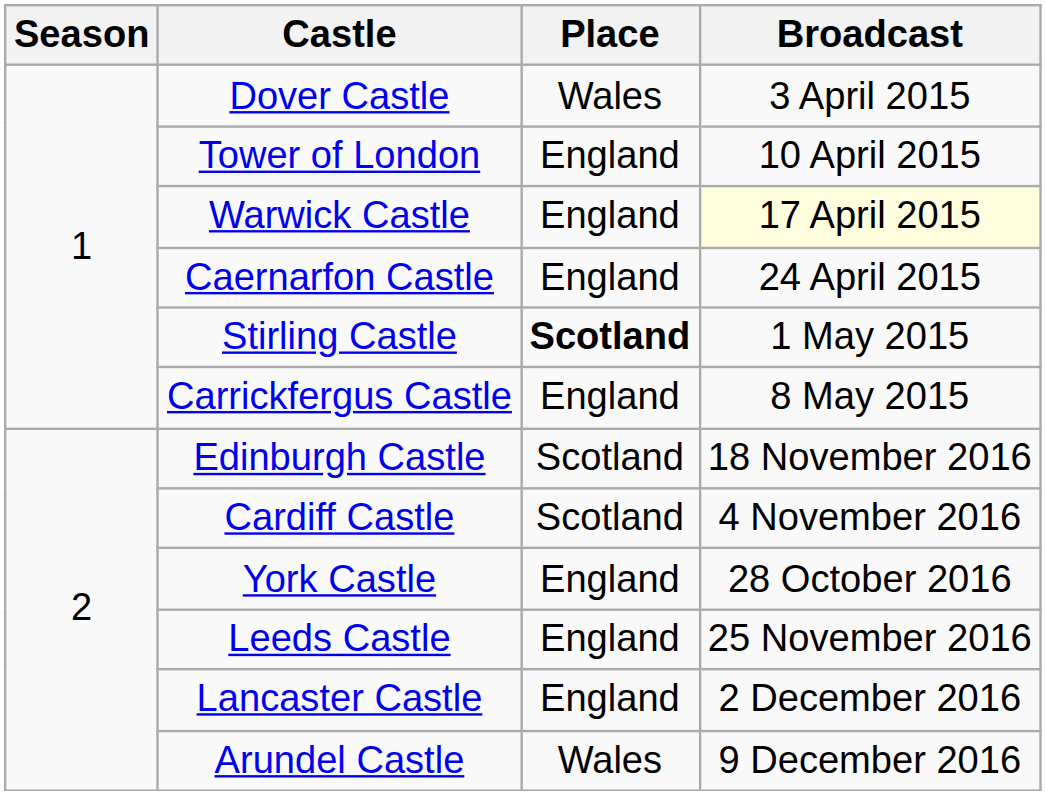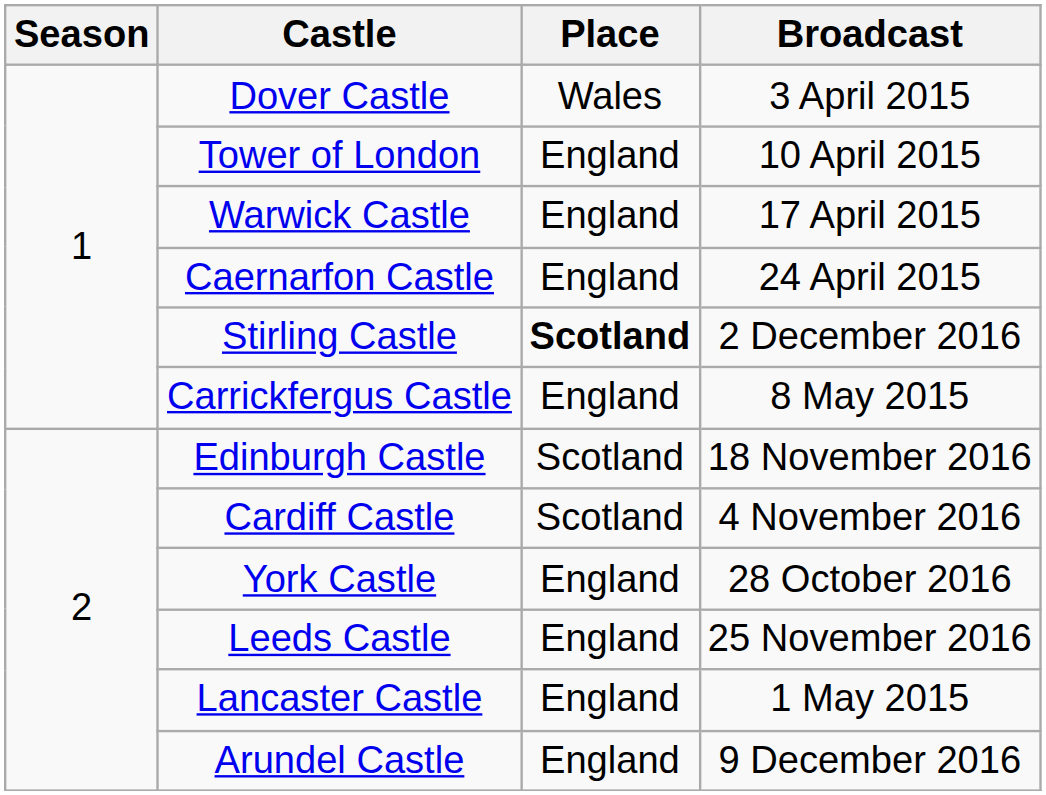Warwick Castle | Broadcast: lightyellow background -> no background
Stirling Castle | Broadcast: 1 May 2015 -> 2 December 2016
Lancaster Castle | Broadcast: 2 December 2016 -> 1 May 2015
Arundel Castle | Place: Wales -> England
